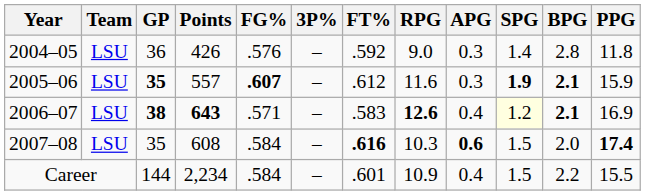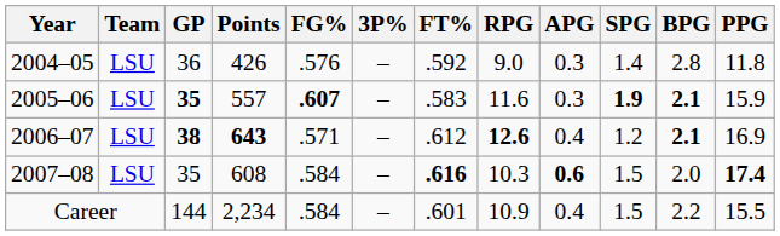2005–06 | FT%: .612 -> .583
2006–07 | FT%: .583 -> .612
2006–07 | SPG: lightyellow background -> no background
